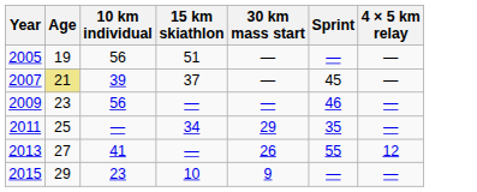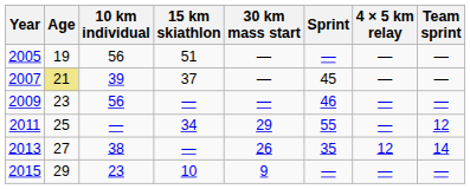+ column: Team sprint | — | — | — | 12 | 14 | —
2011 | Sprint: 35 -> 55
2013 | 10 km individual: 41 -> 38
2013 | Sprint: 55 -> 35
